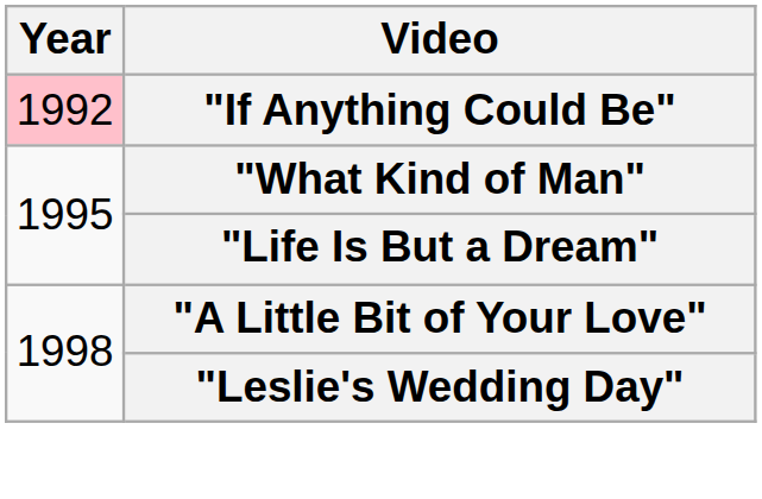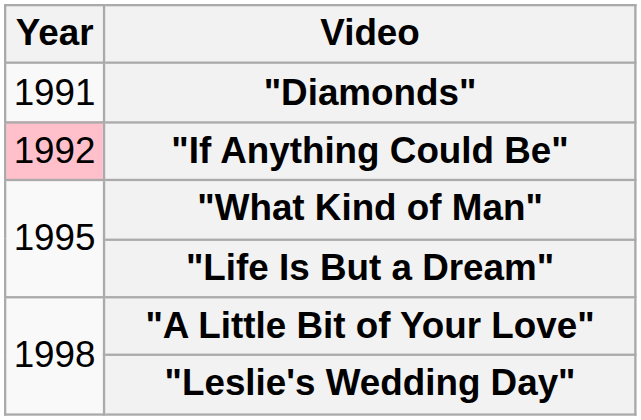+ row: 1991 | "Diamonds"
